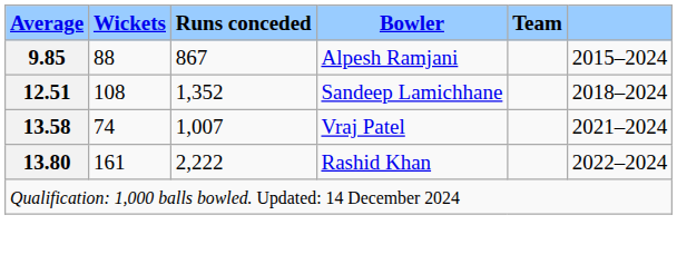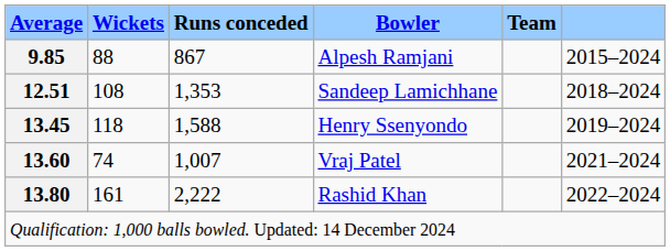Sandeep Lamichhane | Runs conceded: 1,352 -> 1,353
+ row: 13.45 | 118 | 1,588 | Henry Ssenyondo | 2019–2024
Vraj Patel | Average: 13.58 -> 13.60
